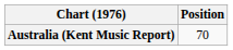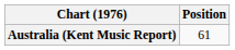Australia (Kent Music Report) | Position: 70 -> 61
